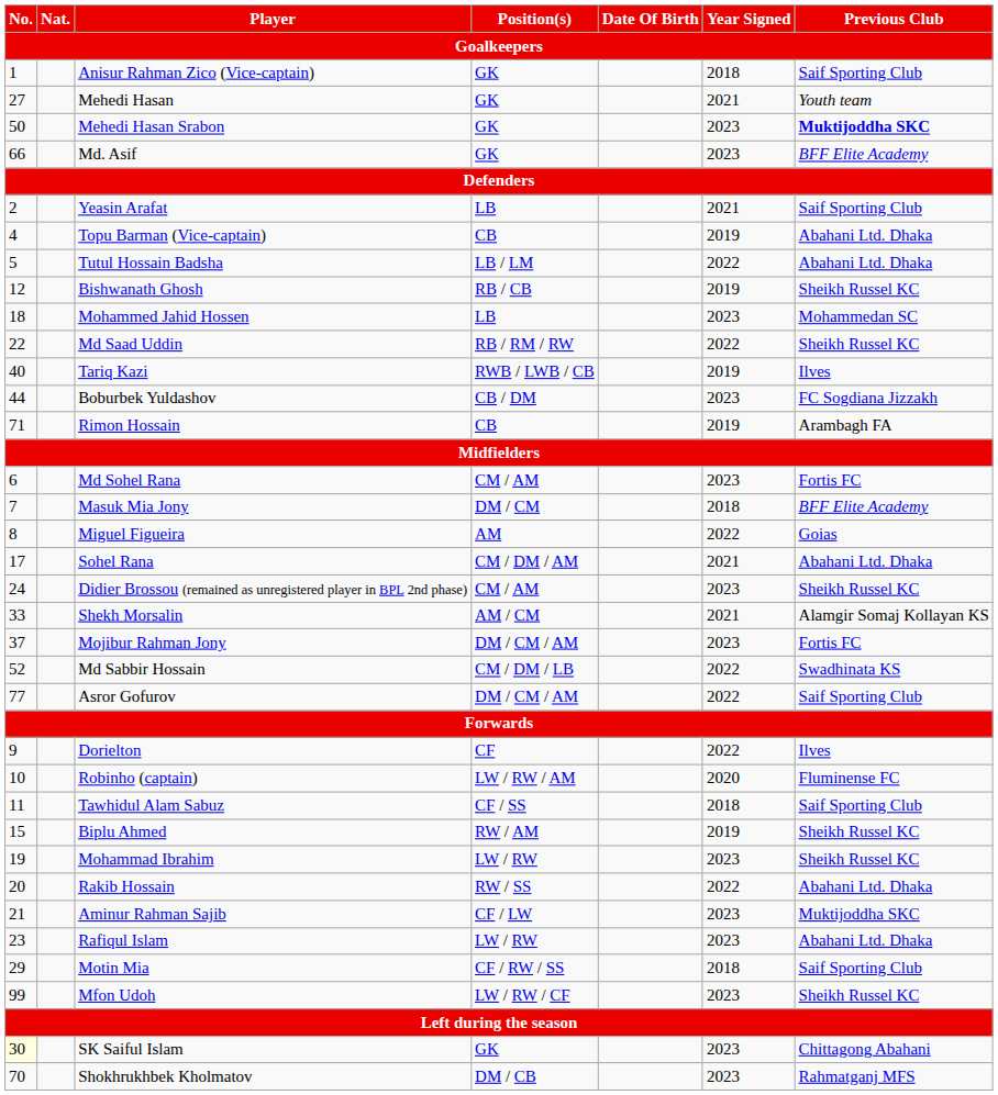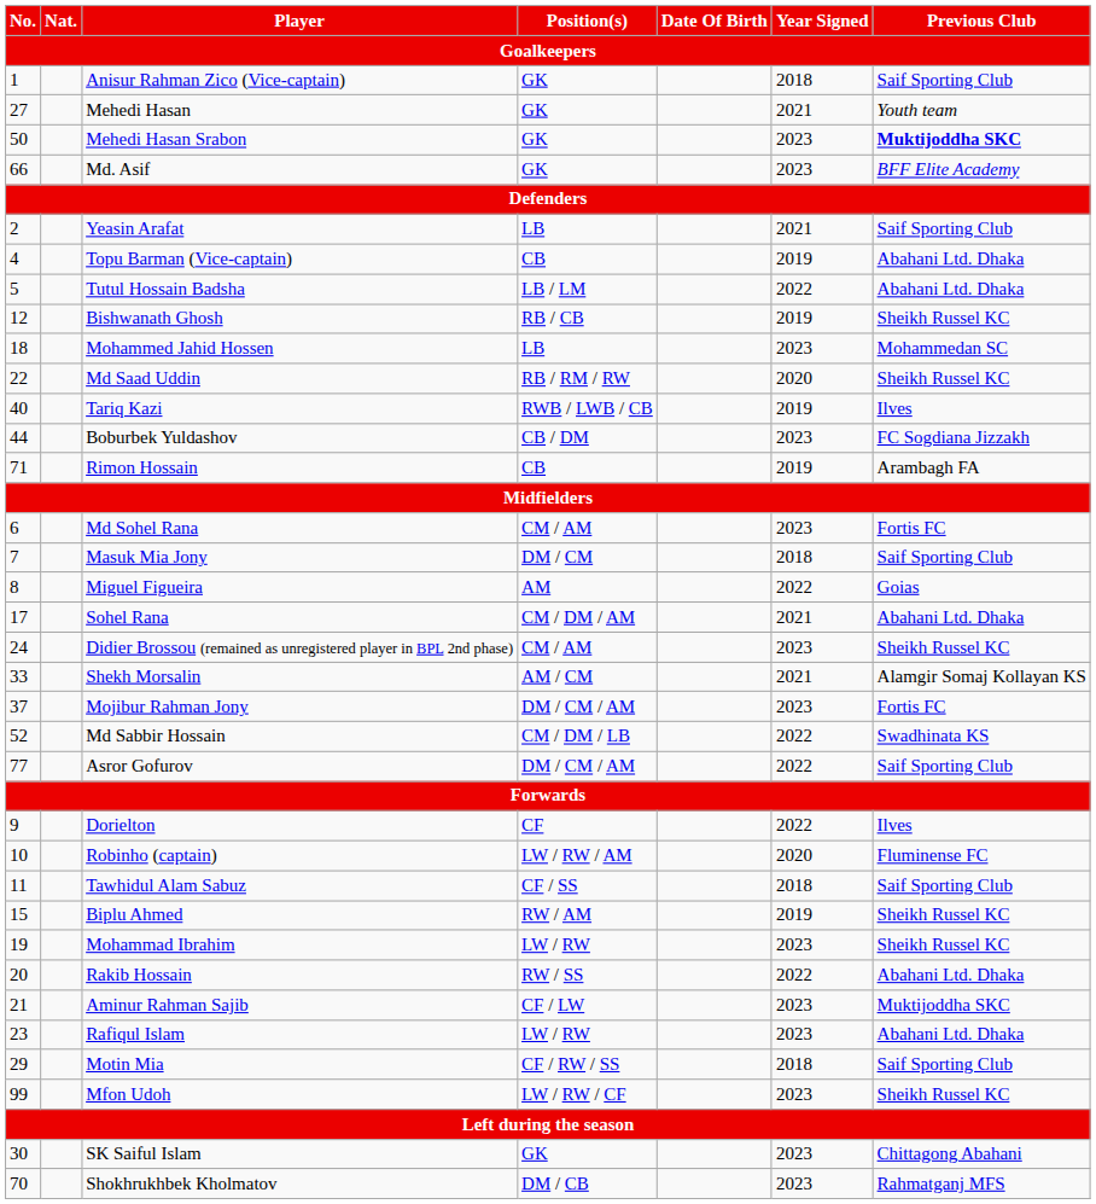Md Saad Uddin | Year Signed: 2022 -> 2020
Masuk Mia Jony | Previous Club: BFF Elite Academy -> Saif Sporting Club
SK Saiful Islam | No.: lightyellow background -> no background
